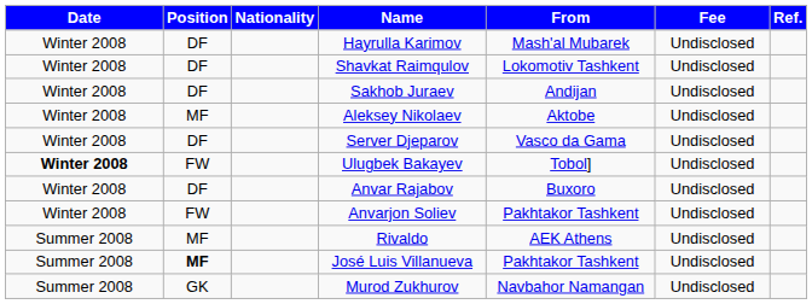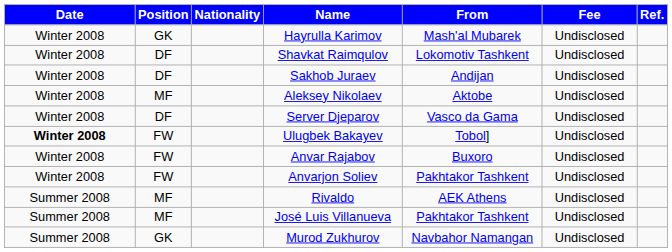Hayrulla Karimov | Position: DF -> GK
Anvar Rajabov | Position: DF -> FW
José Luis Villanueva | Position: bold -> normal
